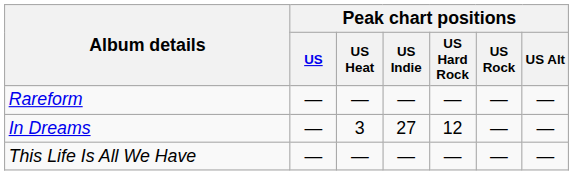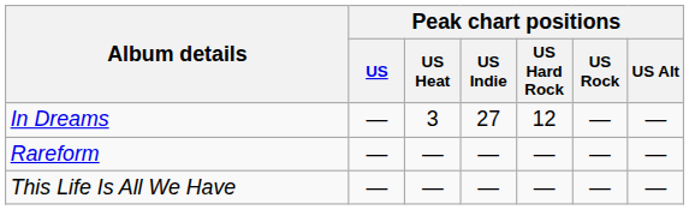rows swapped: Rareform <-> In Dreams
